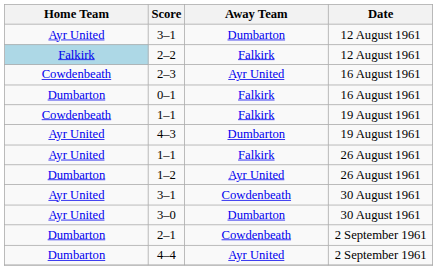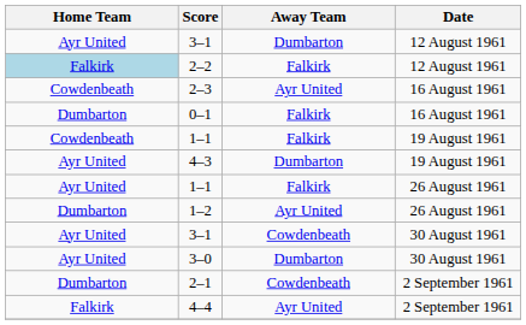4–4 | Home Team: Dumbarton -> Falkirk
